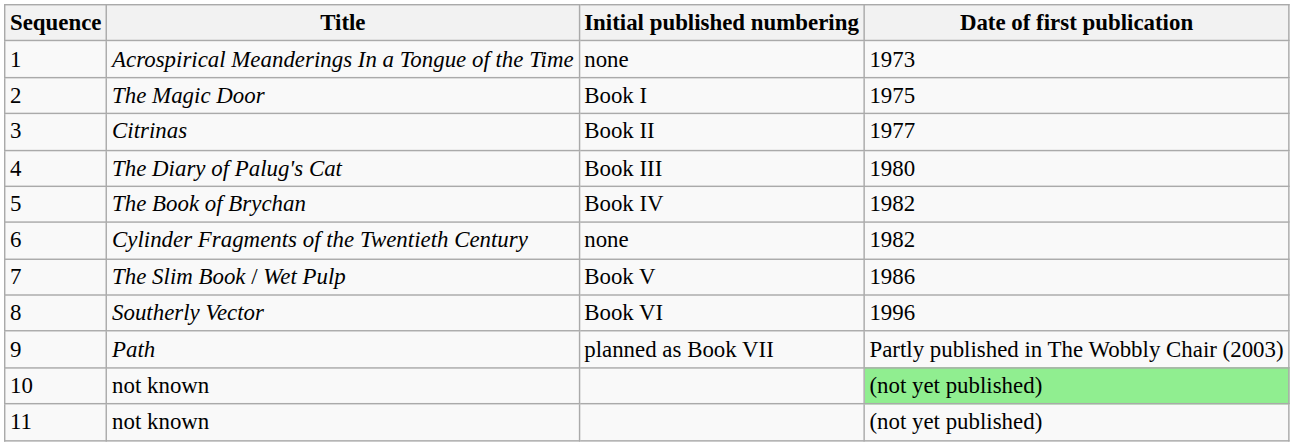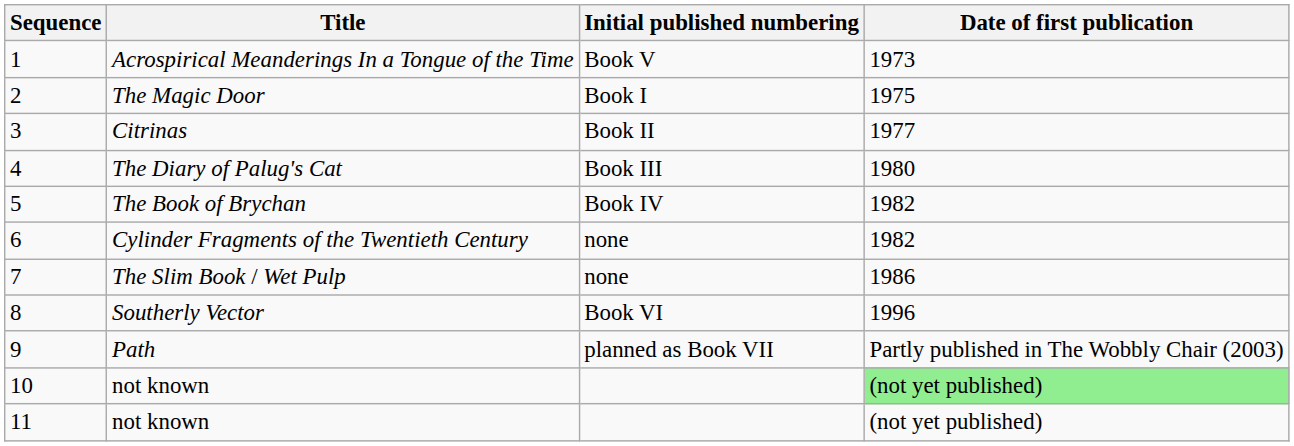Acrospirical Meanderings In a Tongue of the Time | Initial published numbering: none -> Book V
The Slim Book / Wet Pulp | Initial published numbering: Book V -> none
